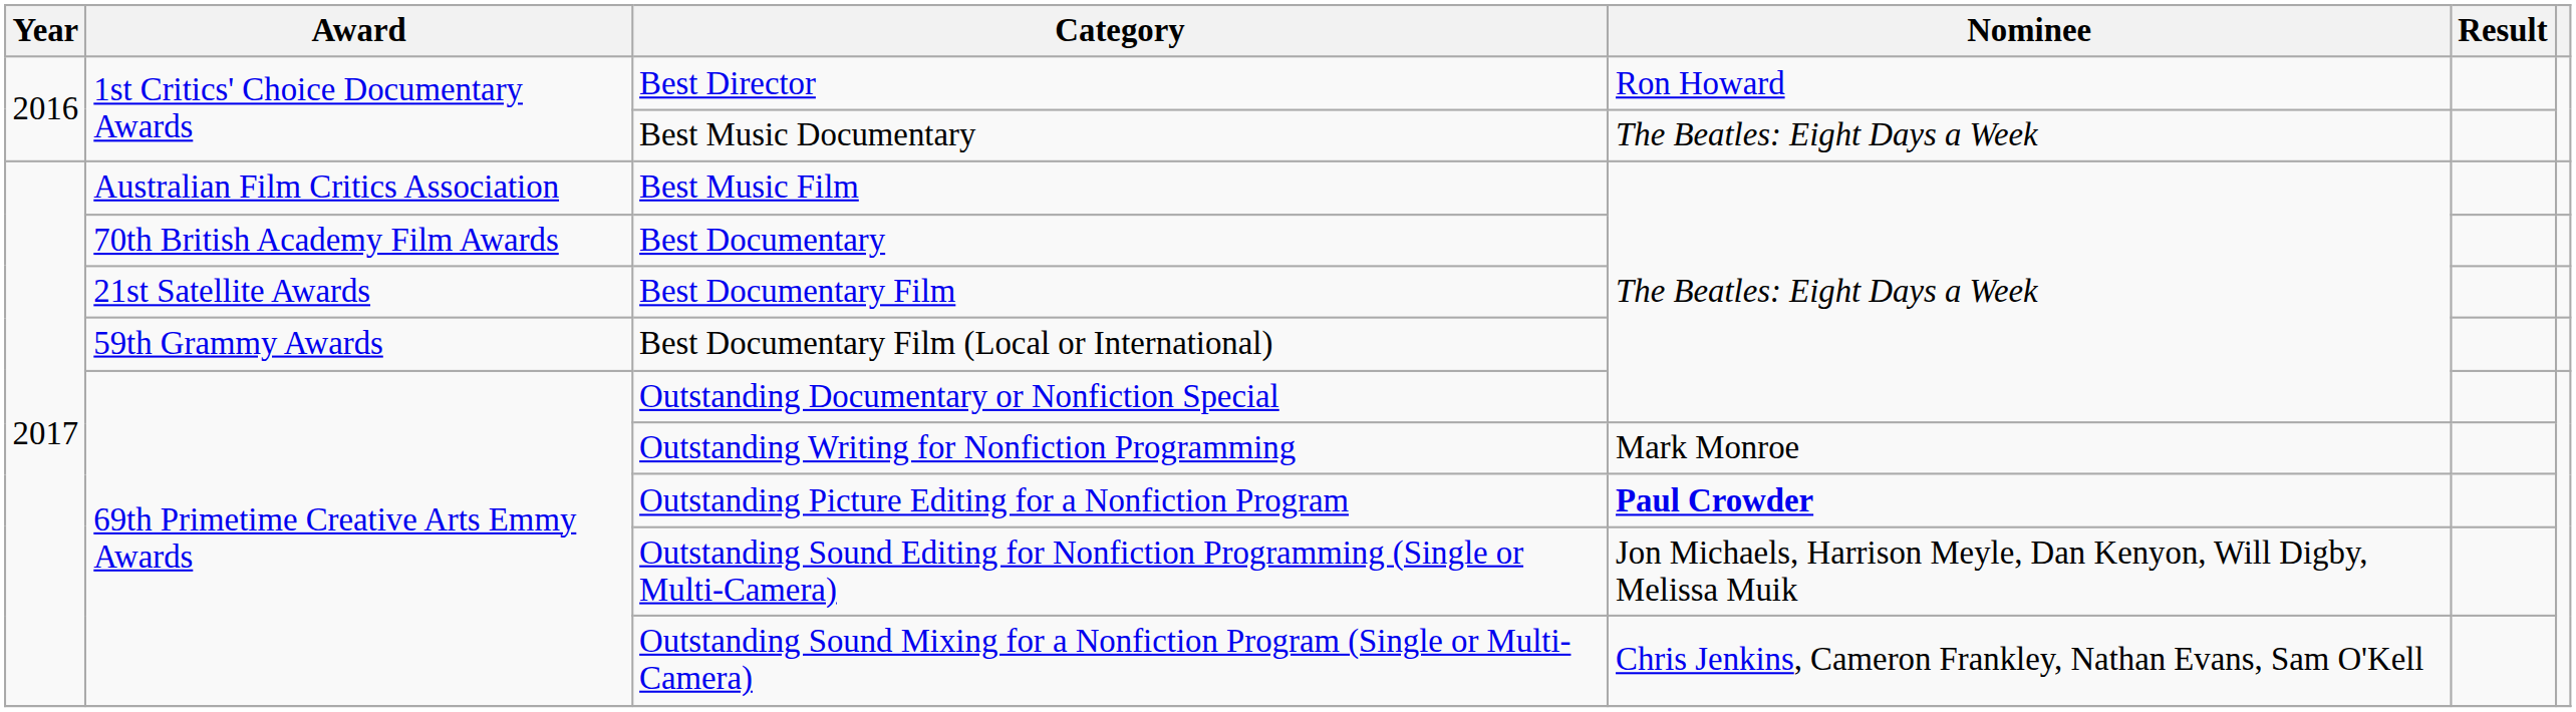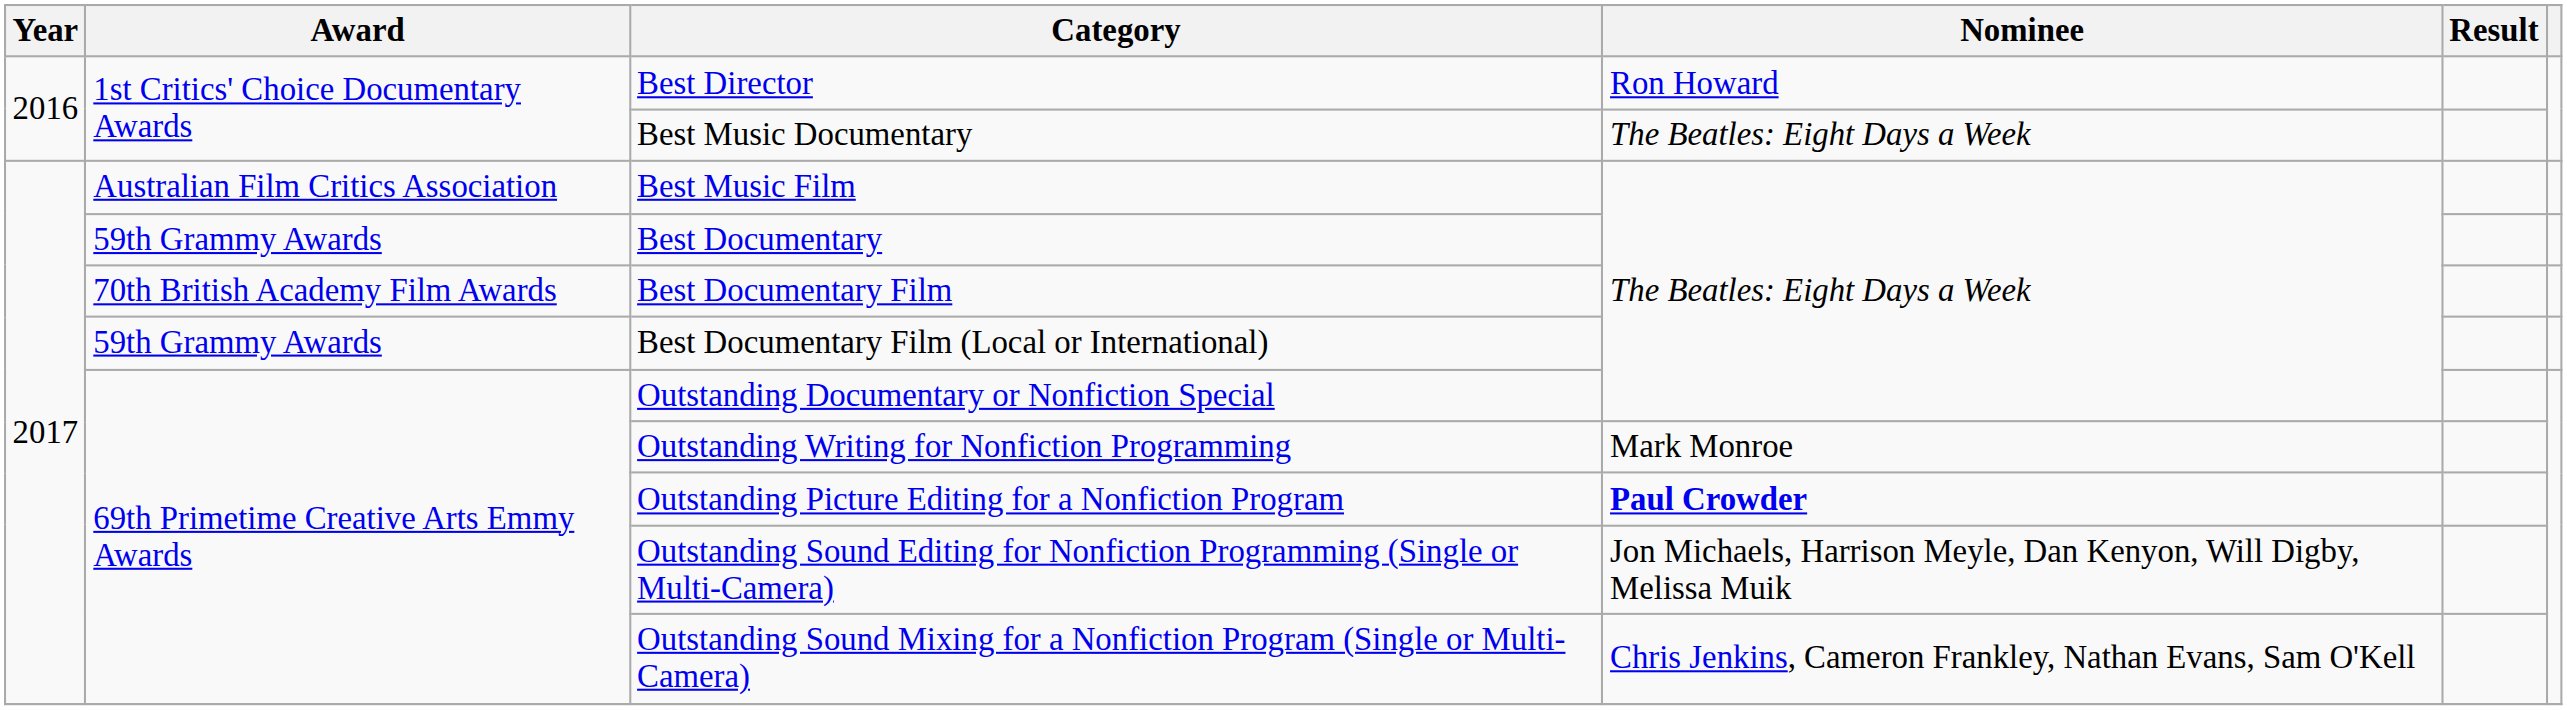Best Documentary | Award: 70th British Academy Film Awards -> 59th Grammy Awards
Best Documentary Film | Award: 21st Satellite Awards -> 70th British Academy Film Awards
